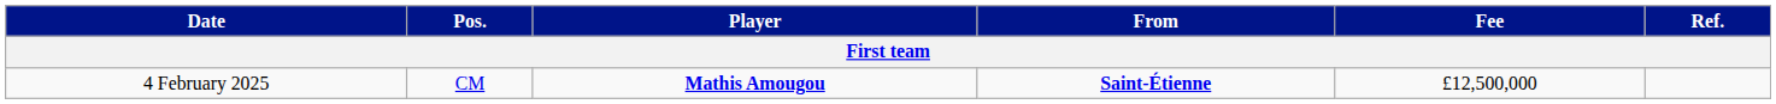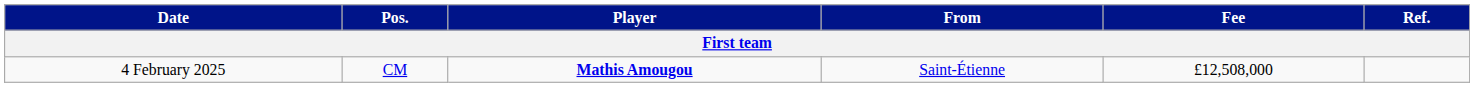4 February 2025 | From: bold -> normal
4 February 2025 | Fee: £12,500,000 -> £12,508,000
